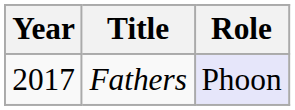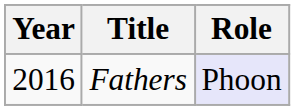Fathers | Year: 2017 -> 2016
